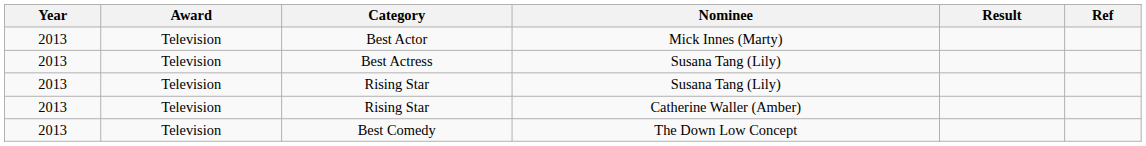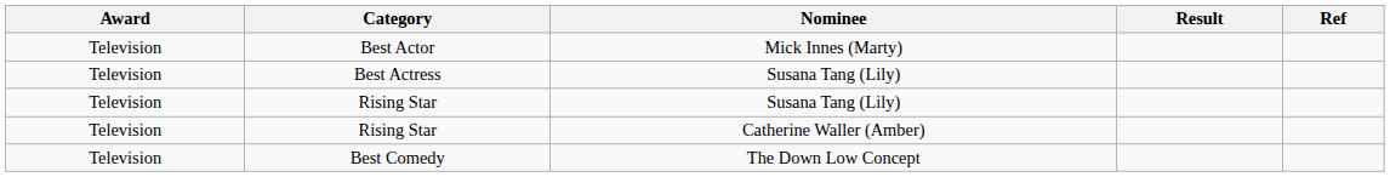- column: Year | 2013 | 2013 | 2013 | 2013 | 2013
